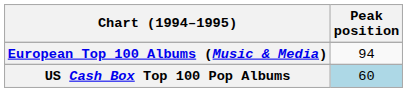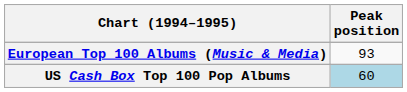European Top 100 Albums (Music & Media) | Peak position: 94 -> 93
